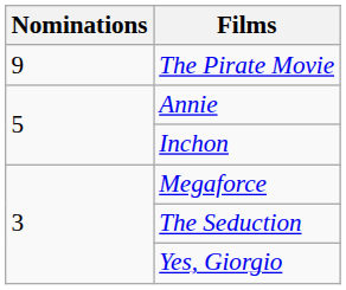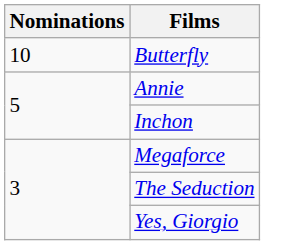+ row: 10 | Butterfly
- row: 9 | The Pirate Movie
